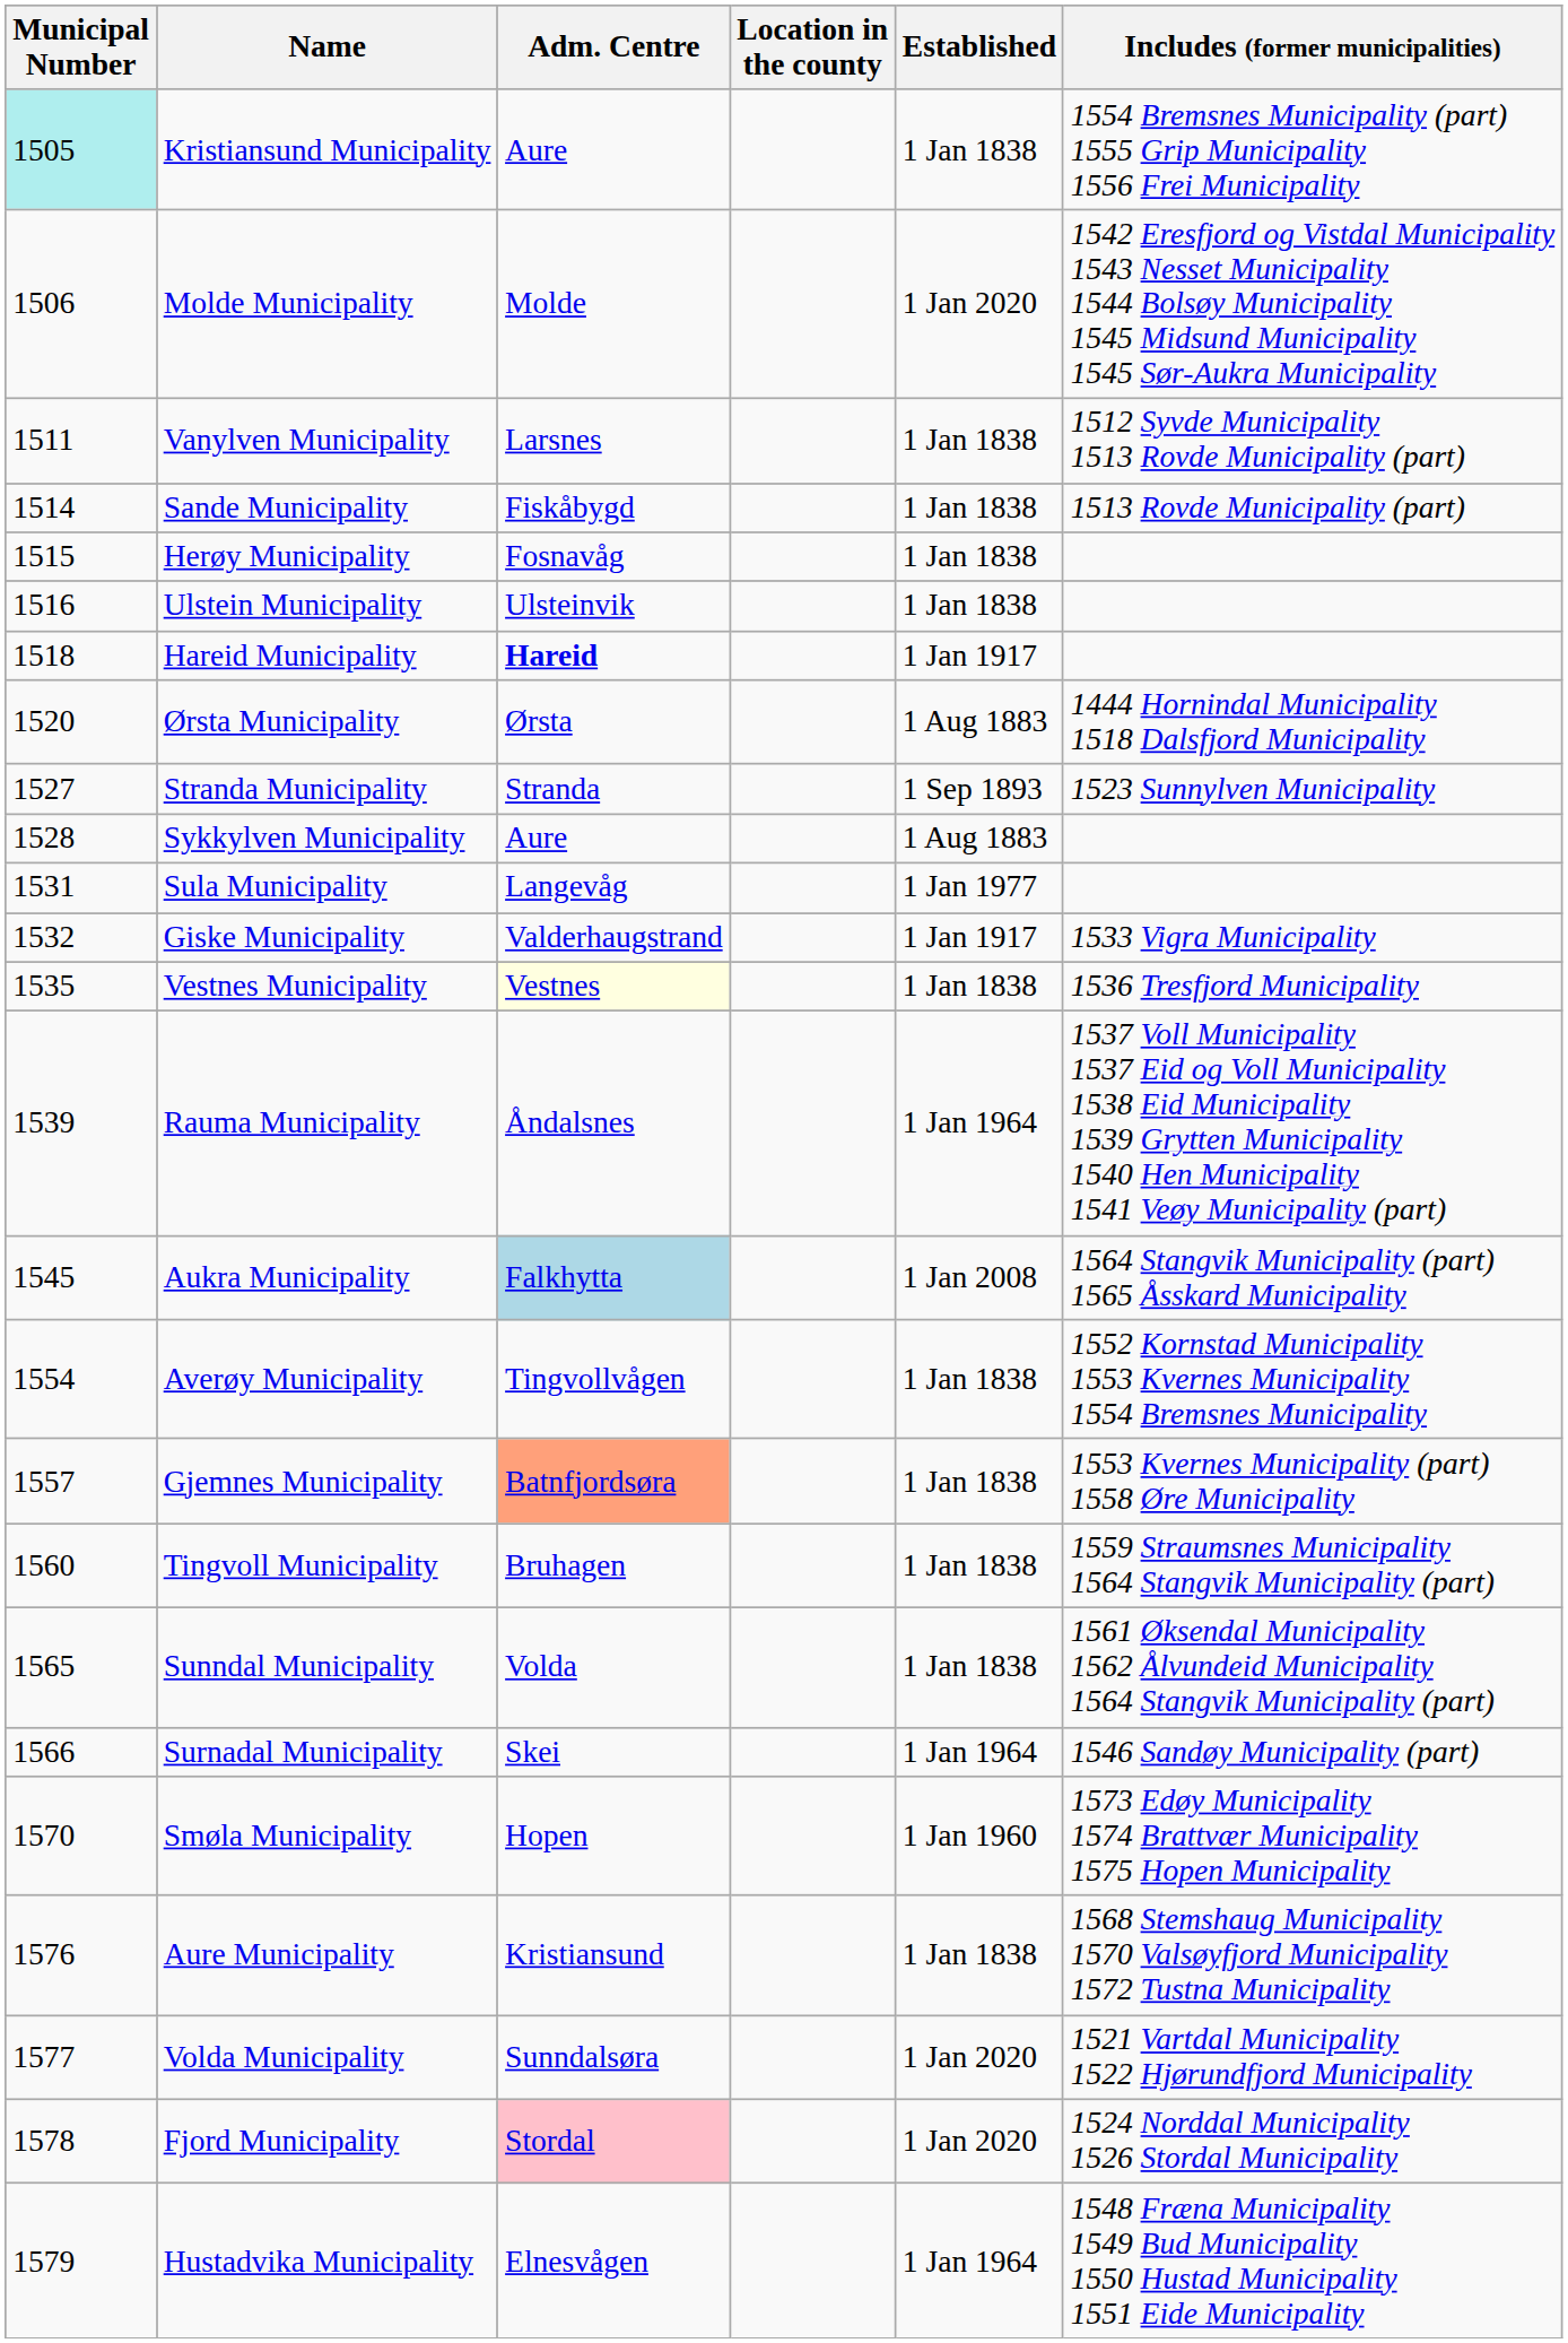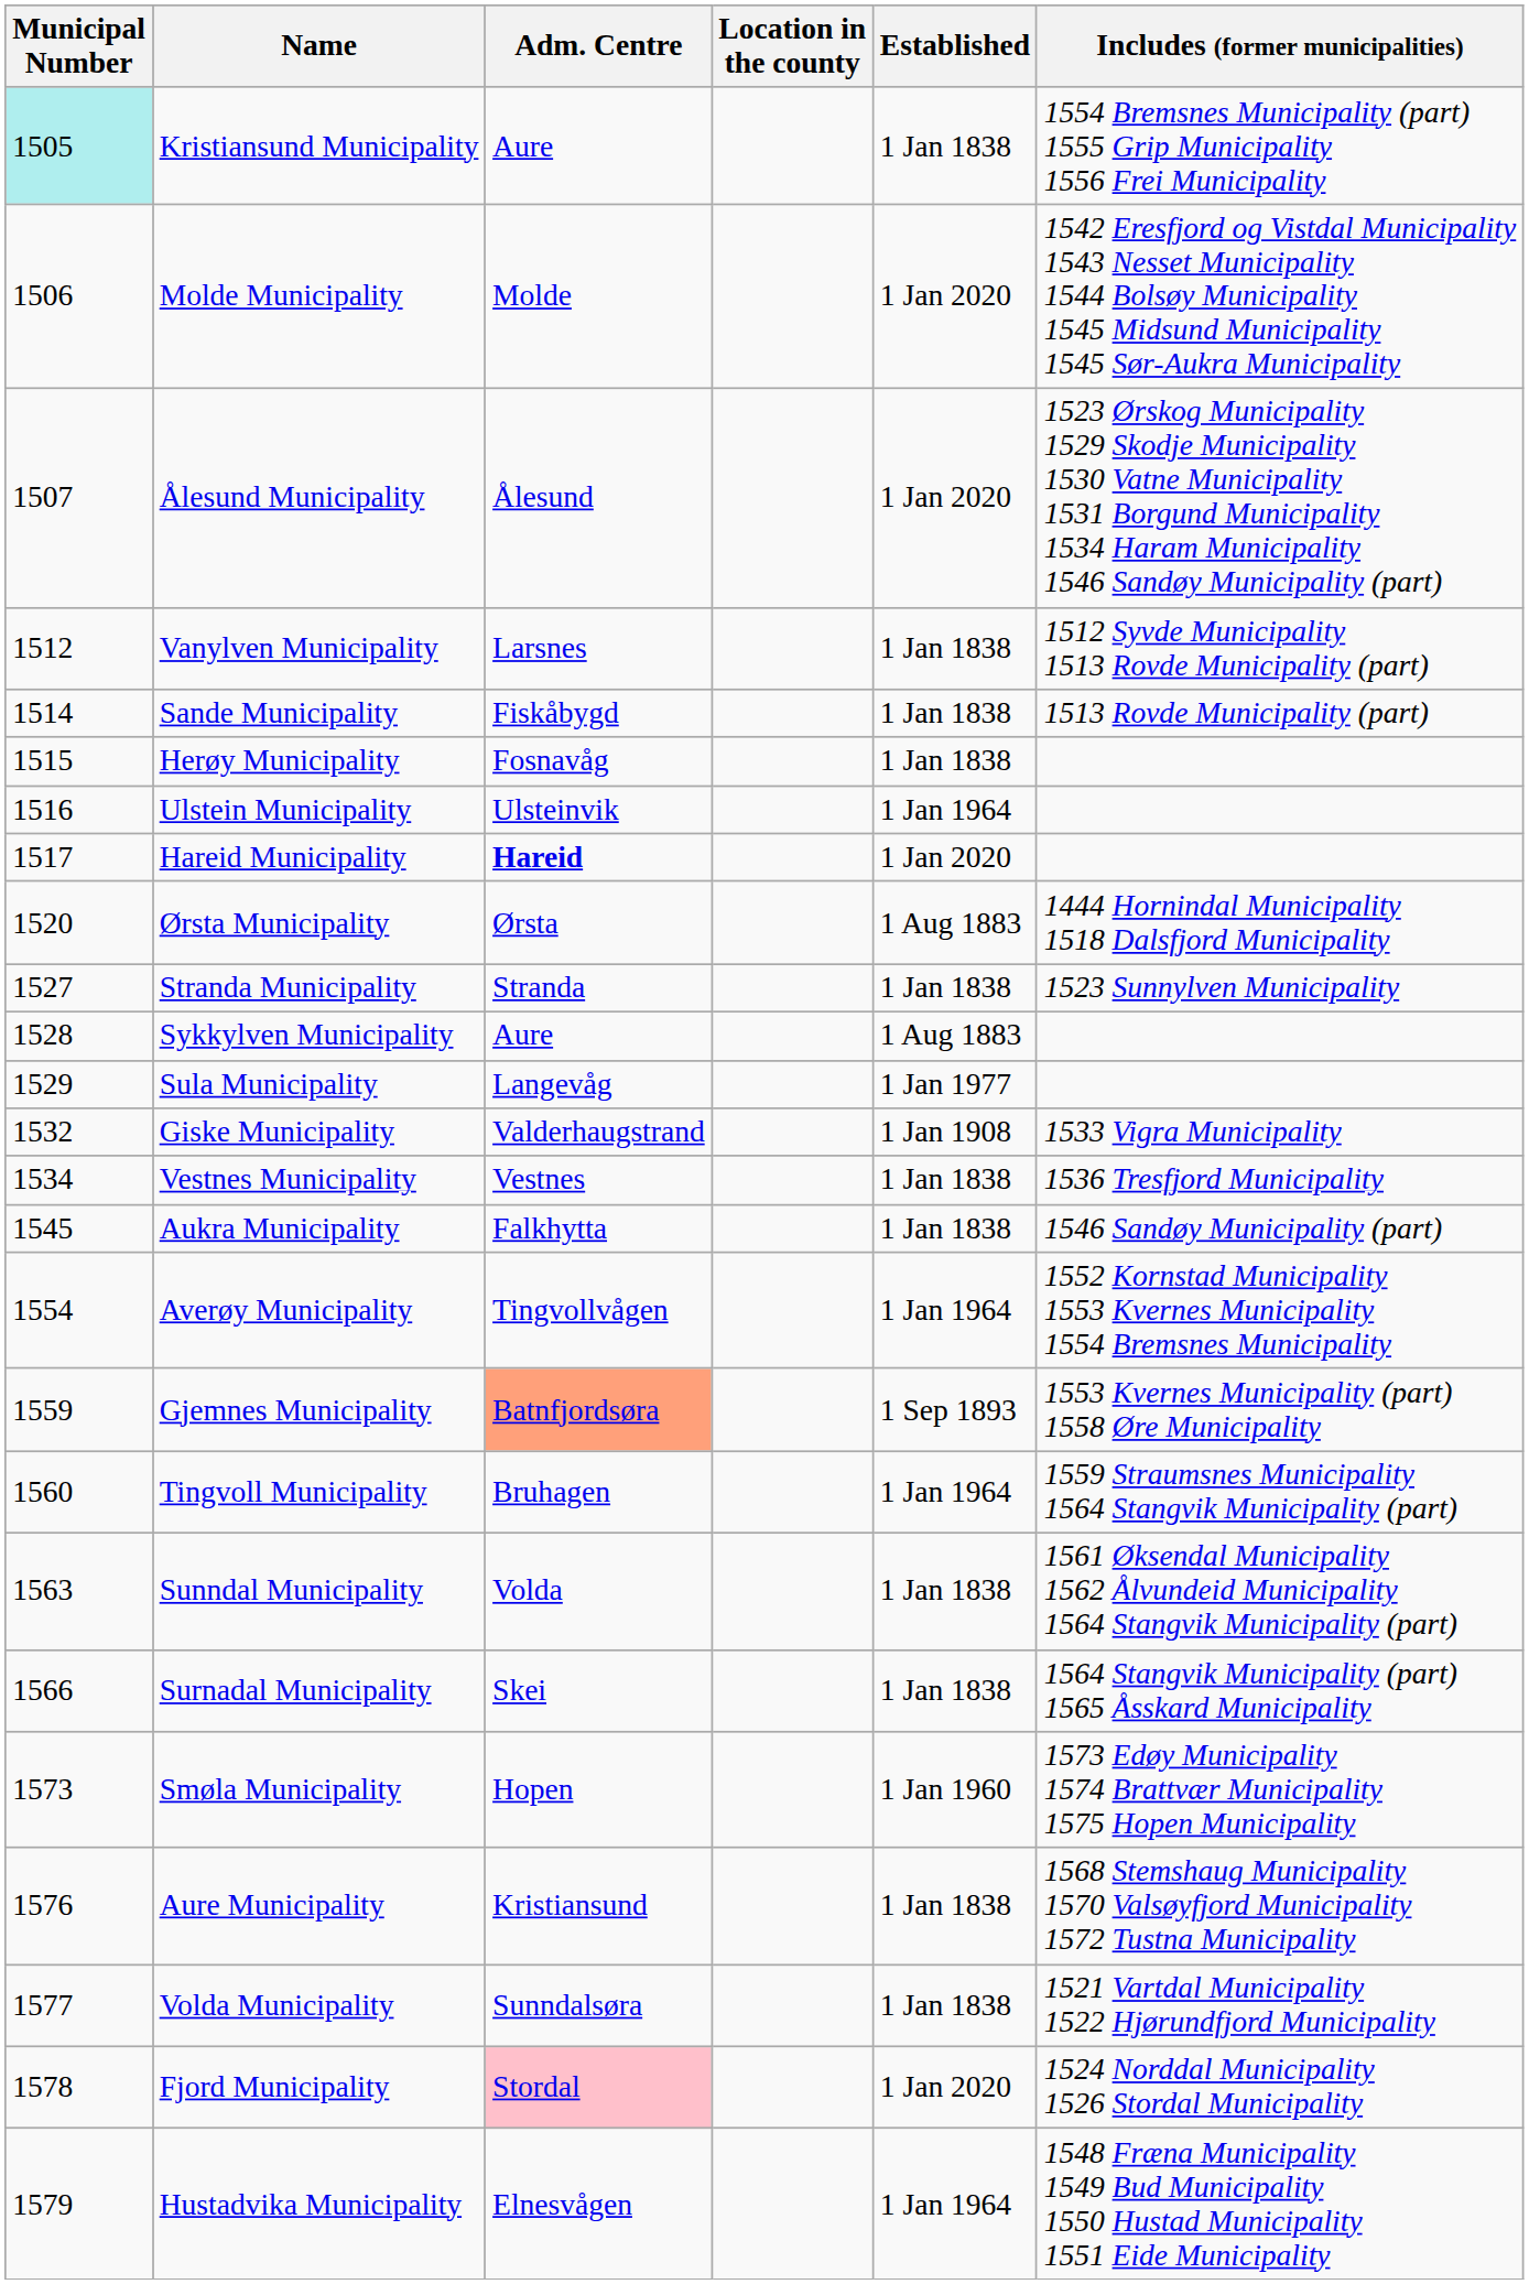+ row: 1507 | Ålesund Municipality | Ålesund | 1 Jan 2020 | 1523 Ørskog Municipality 1529 Skodje Municipality 1530 Vatne Municipality 1531 Borgund Municipality 1534 Haram Municipality 1546 Sandøy Municipality (part)
Vanylven Municipality | Municipal Number: 1511 -> 1512
Ulstein Municipality | Established: 1 Jan 1838 -> 1 Jan 1964
Hareid Municipality | Municipal Number: 1518 -> 1517
Hareid Municipality | Established: 1 Jan 1917 -> 1 Jan 2020
Stranda Municipality | Established: 1 Sep 1893 -> 1 Jan 1838
Sula Municipality | Municipal Number: 1531 -> 1529
Giske Municipality | Established: 1 Jan 1917 -> 1 Jan 1908
Vestnes Municipality | Municipal Number: 1535 -> 1534
Vestnes Municipality | Adm. Centre: lightyellow background -> no background
- row: 1539 | Rauma Municipality | Åndalsnes | 1 Jan 1964 | 1537 Voll Municipality 1537 Eid og Voll Municipality 1538 Eid Municipality 1539 Grytten Municipality 1540 Hen Municipality 1541 Veøy Municipality (part)
Aukra Municipality | Adm. Centre: lightblue background -> no background
Aukra Municipality | Established: 1 Jan 2008 -> 1 Jan 1838
Aukra Municipality | Includes (former municipalities): 1564 Stangvik Municipality (part) 1565 Åsskard Municipality -> 1546 Sandøy Municipality (part)
Averøy Municipality | Established: 1 Jan 1838 -> 1 Jan 1964
Gjemnes Municipality | Municipal Number: 1557 -> 1559
Gjemnes Municipality | Established: 1 Jan 1838 -> 1 Sep 1893
Tingvoll Municipality | Established: 1 Jan 1838 -> 1 Jan 1964
Sunndal Municipality | Municipal Number: 1565 -> 1563
Surnadal Municipality | Established: 1 Jan 1964 -> 1 Jan 1838
Surnadal Municipality | Includes (former municipalities): 1546 Sandøy Municipality (part) -> 1564 Stangvik Municipality (part) 1565 Åsskard Municipality
Smøla Municipality | Municipal Number: 1570 -> 1573
Volda Municipality | Established: 1 Jan 2020 -> 1 Jan 1838
